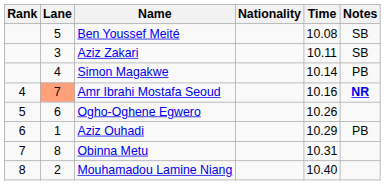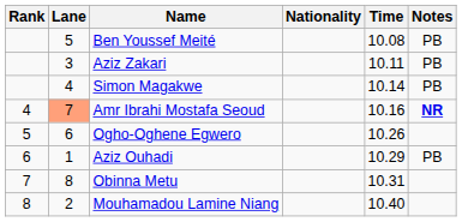Ben Youssef Meité | Notes: SB -> PB
Aziz Zakari | Notes: SB -> PB
